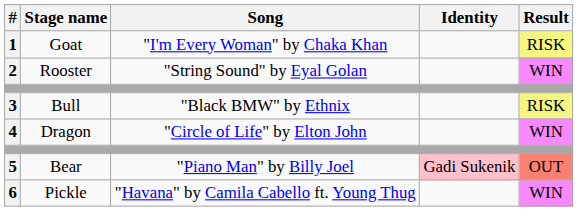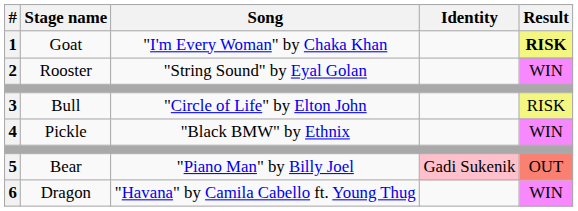1 | Result: normal -> bold
3 | Song: "Black BMW" by Ethnix -> "Circle of Life" by Elton John
4 | Stage name: Dragon -> Pickle
4 | Song: "Circle of Life" by Elton John -> "Black BMW" by Ethnix
6 | Stage name: Pickle -> Dragon
